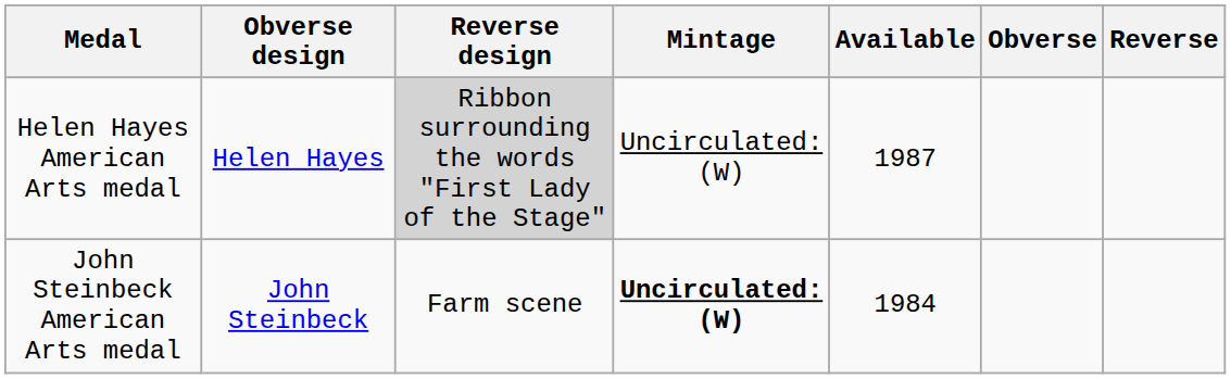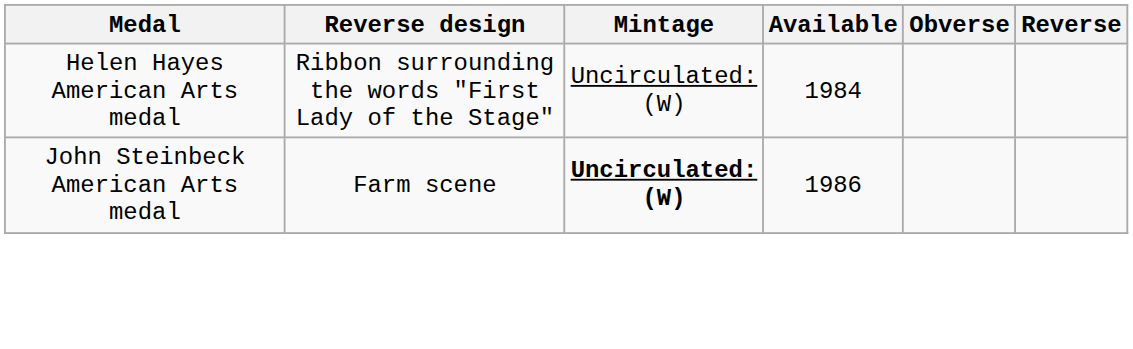- column: Obverse design | Helen Hayes | John Steinbeck
Helen Hayes American Arts medal | Reverse design: lightgrey background -> no background
Helen Hayes American Arts medal | Available: 1987 -> 1984
John Steinbeck American Arts medal | Available: 1984 -> 1986
